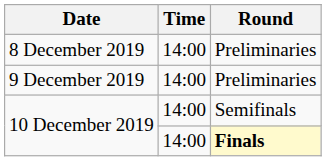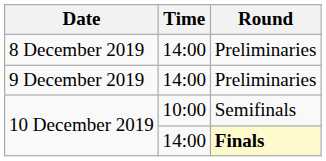10 December 2019 / Semifinals | Time: 14:00 -> 10:00
